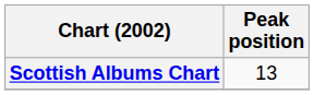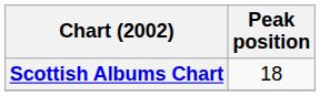Scottish Albums Chart | Peak position: 13 -> 18
